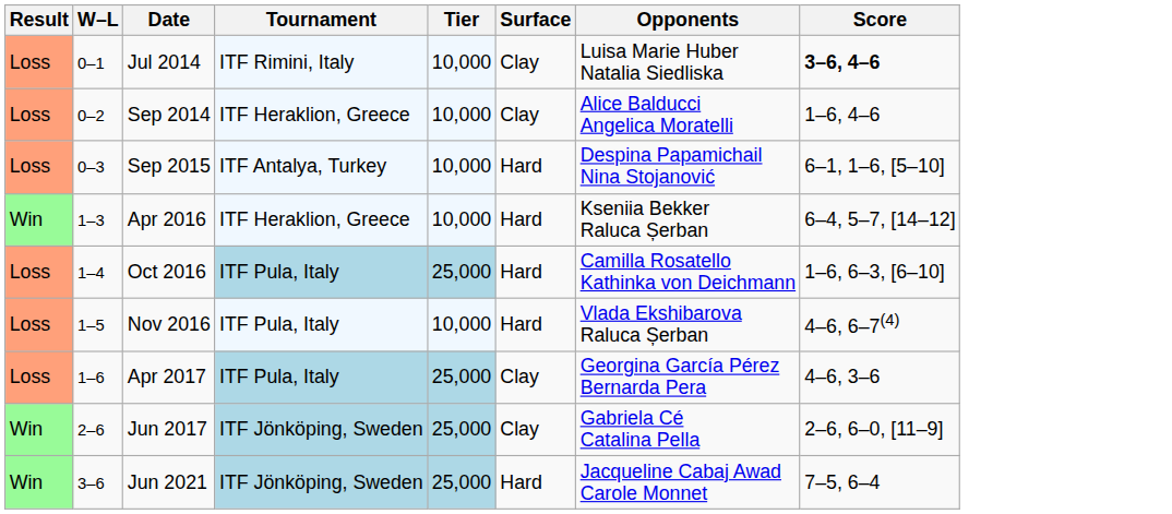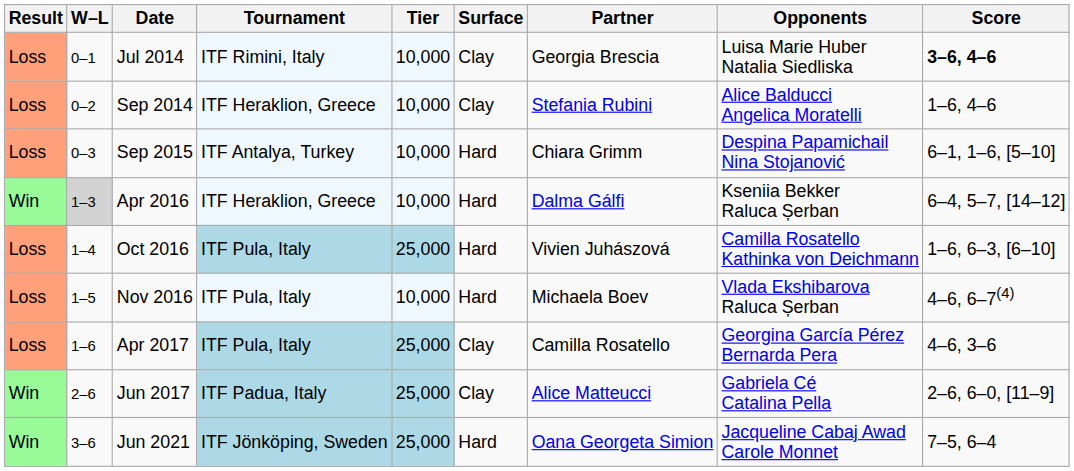+ column: Partner | Georgia Brescia | Stefania Rubini | Chiara Grimm | Dalma Gálfi | Vivien Juhászová | Michaela Boev | Camilla Rosatello | Alice Matteucci | Oana Georgeta Simion
Apr 2016 | W–L: no background -> lightgrey background
Jun 2017 | Tournament: ITF Jönköping, Sweden -> ITF Padua, Italy
